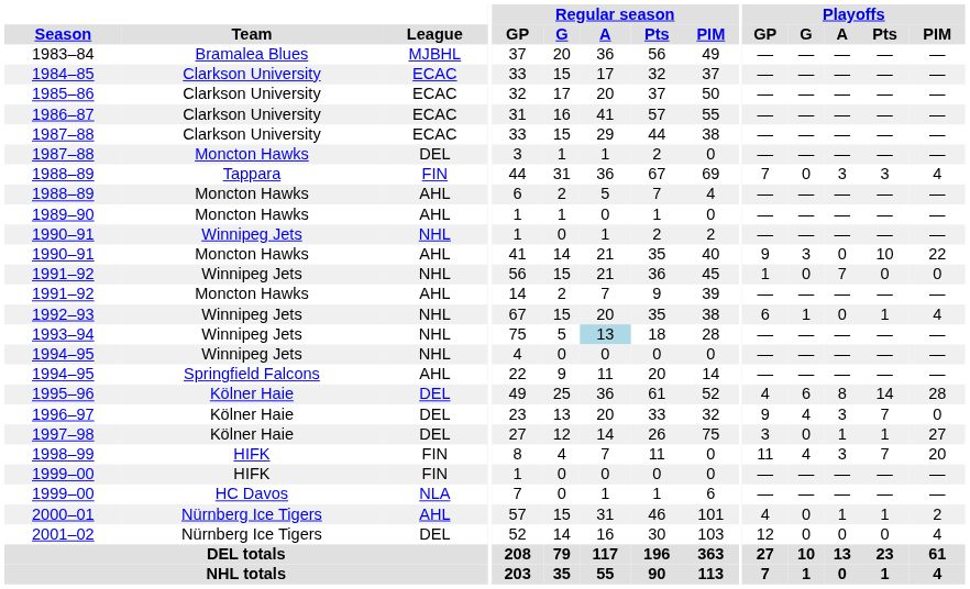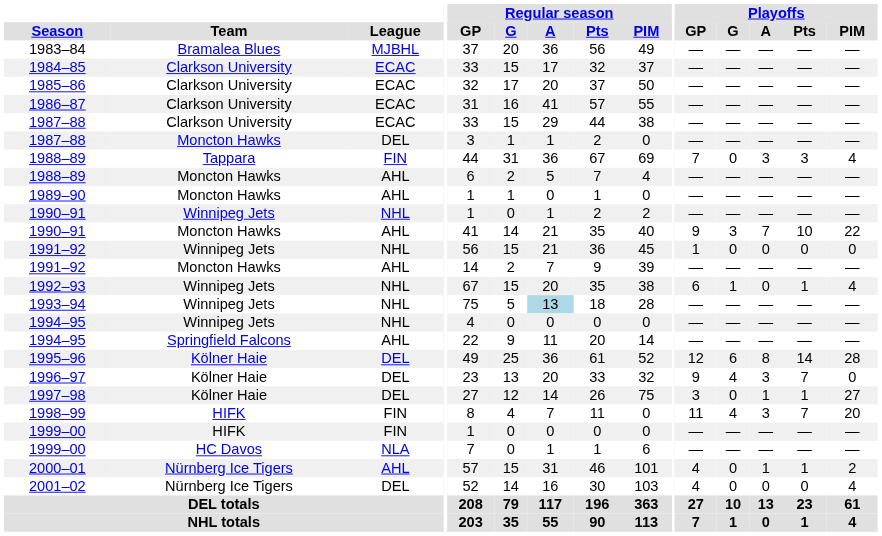1990–91 / Moncton Hawks | Playoffs / A: 0 -> 7
1991–92 / Winnipeg Jets | Playoffs / A: 7 -> 0
1995–96 | Playoffs / GP: 4 -> 12
2001–02 | Playoffs / GP: 12 -> 4
